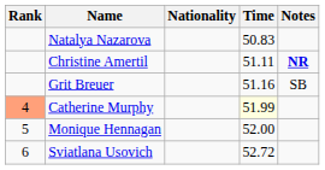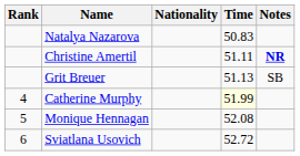Grit Breuer | Time: 51.16 -> 51.13
Catherine Murphy | Rank: lightsalmon background -> no background
Monique Hennagan | Time: 52.00 -> 52.08
